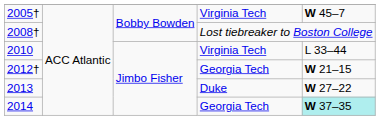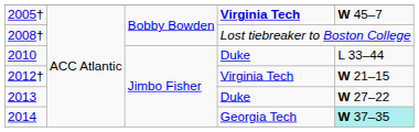2005† | column 4: normal -> bold
2010 | column 4: Virginia Tech -> Duke
2012† | column 4: Georgia Tech -> Virginia Tech
